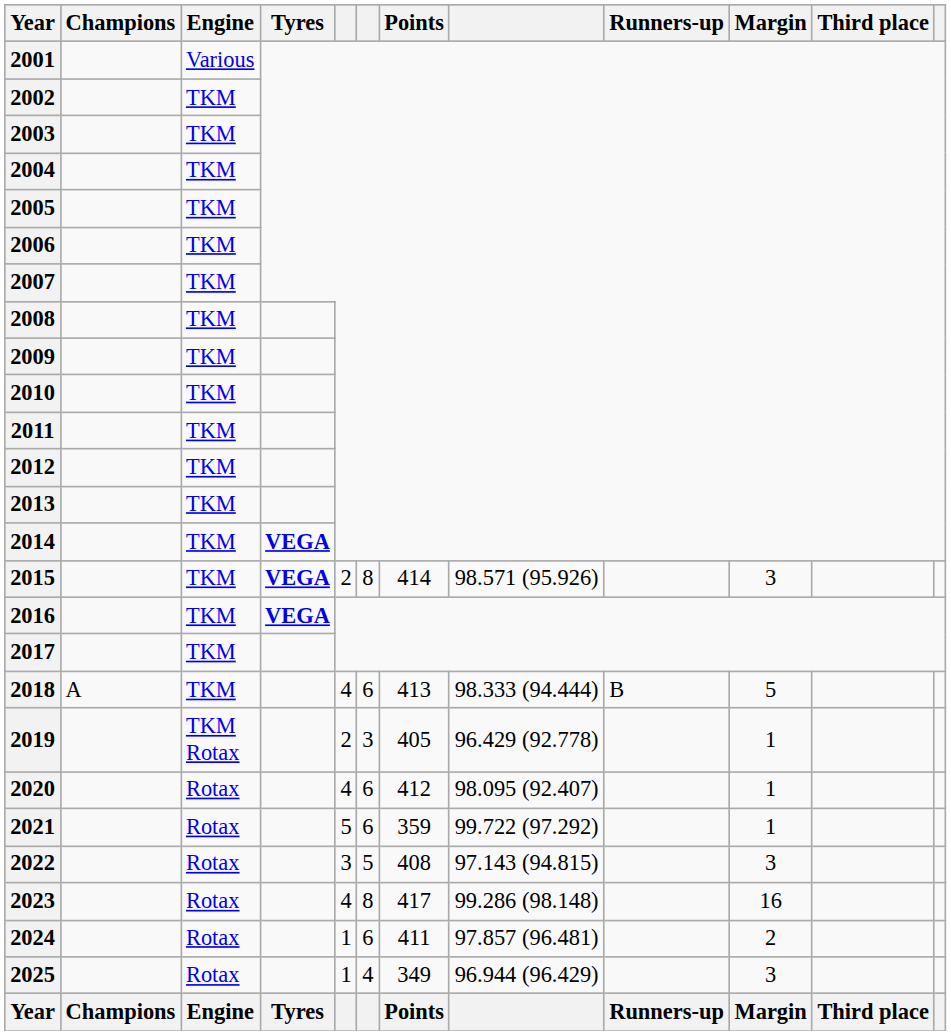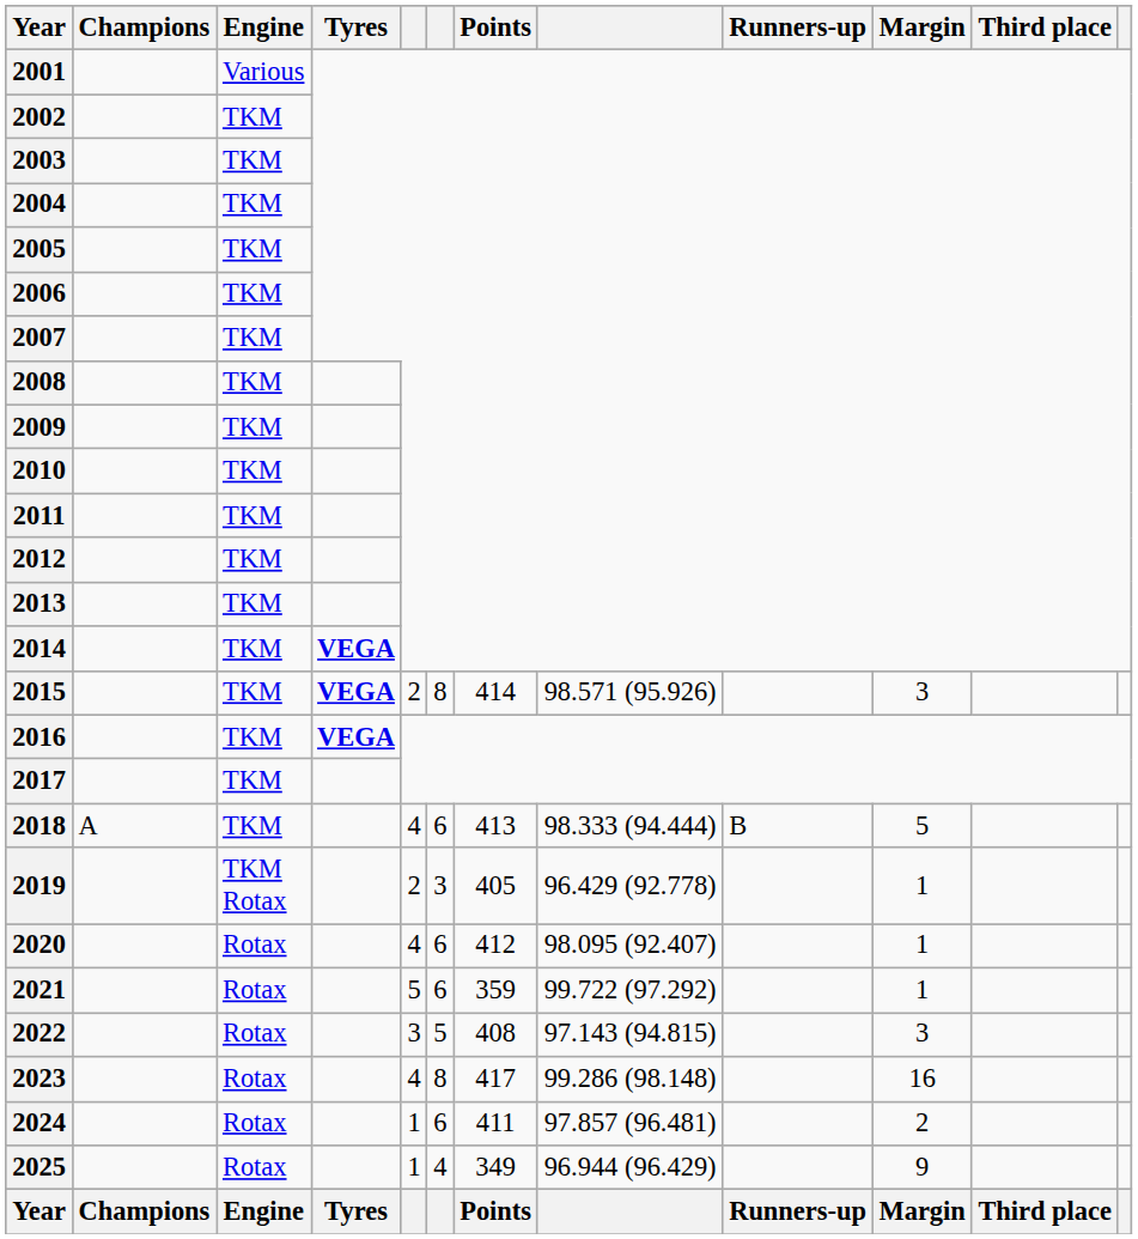2025 | Margin: 3 -> 9
